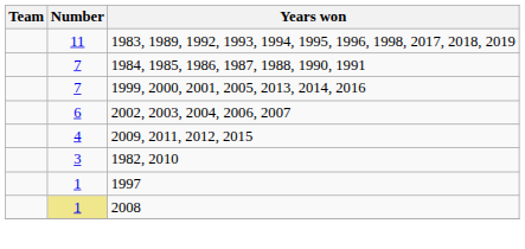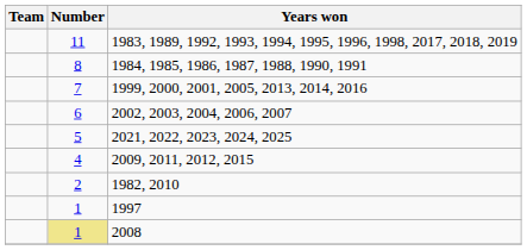1984, 1985, 1986, 1987, 1988, 1990, 1991 | Number: 7 -> 8
+ row: 5 | 2021, 2022, 2023, 2024, 2025
1982, 2010 | Number: 3 -> 2
